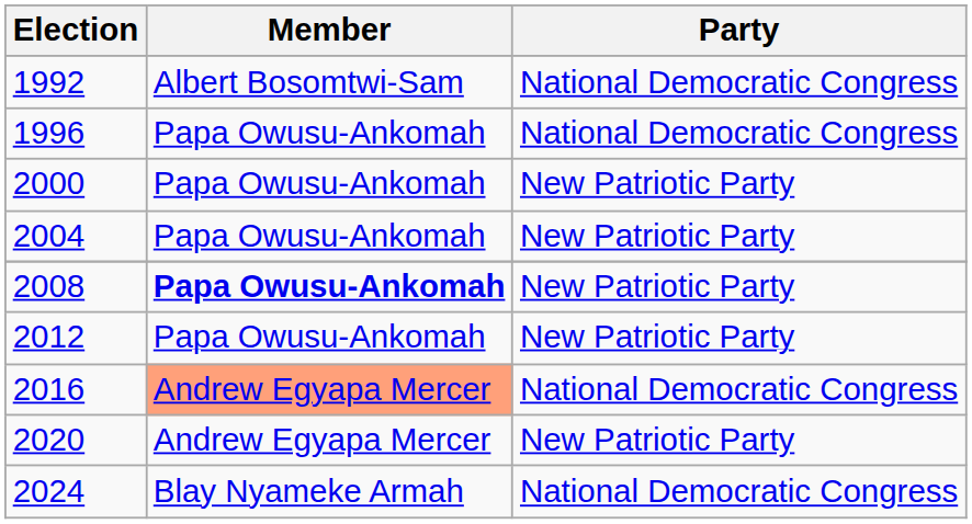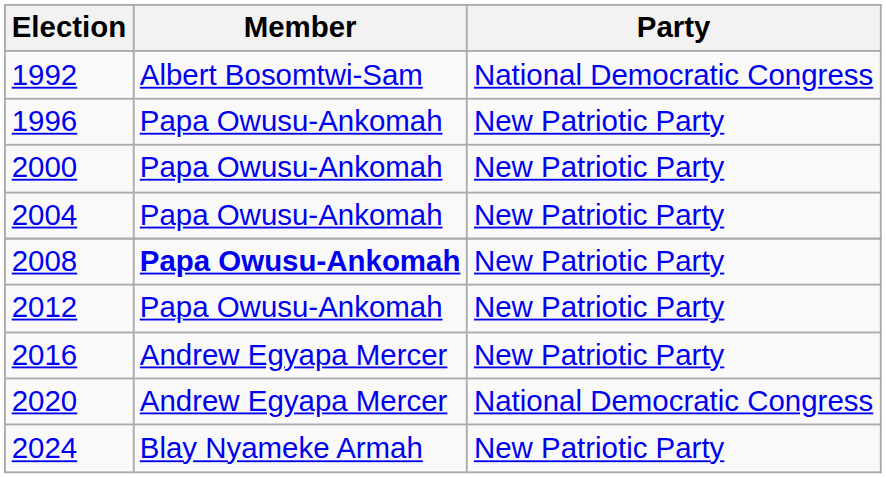1996 | Party: National Democratic Congress -> New Patriotic Party
2016 | Member: lightsalmon background -> no background
2016 | Party: National Democratic Congress -> New Patriotic Party
2020 | Party: New Patriotic Party -> National Democratic Congress
2024 | Party: National Democratic Congress -> New Patriotic Party
